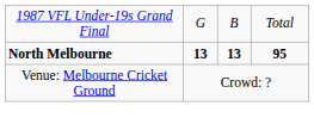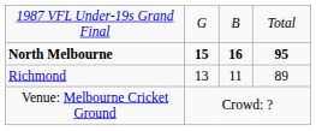North Melbourne | column 2: 13 -> 15
North Melbourne | column 3: 13 -> 16
+ row: Richmond | 13 | 11 | 89
